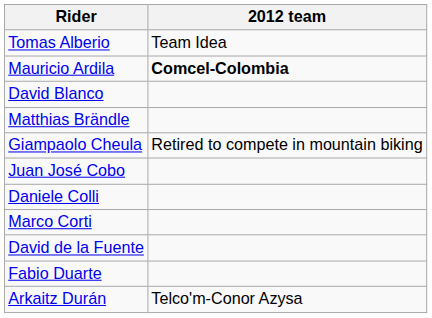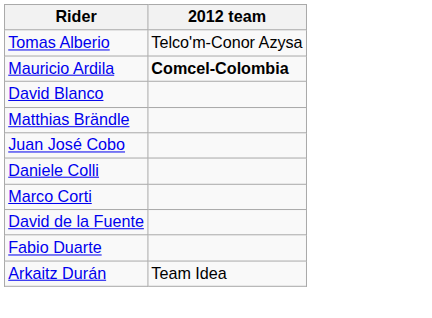Tomas Alberio | 2012 team: Team Idea -> Telco'm-Conor Azysa
- row: Giampaolo Cheula | Retired to compete in mountain biking
Arkaitz Durán | 2012 team: Telco'm-Conor Azysa -> Team Idea
